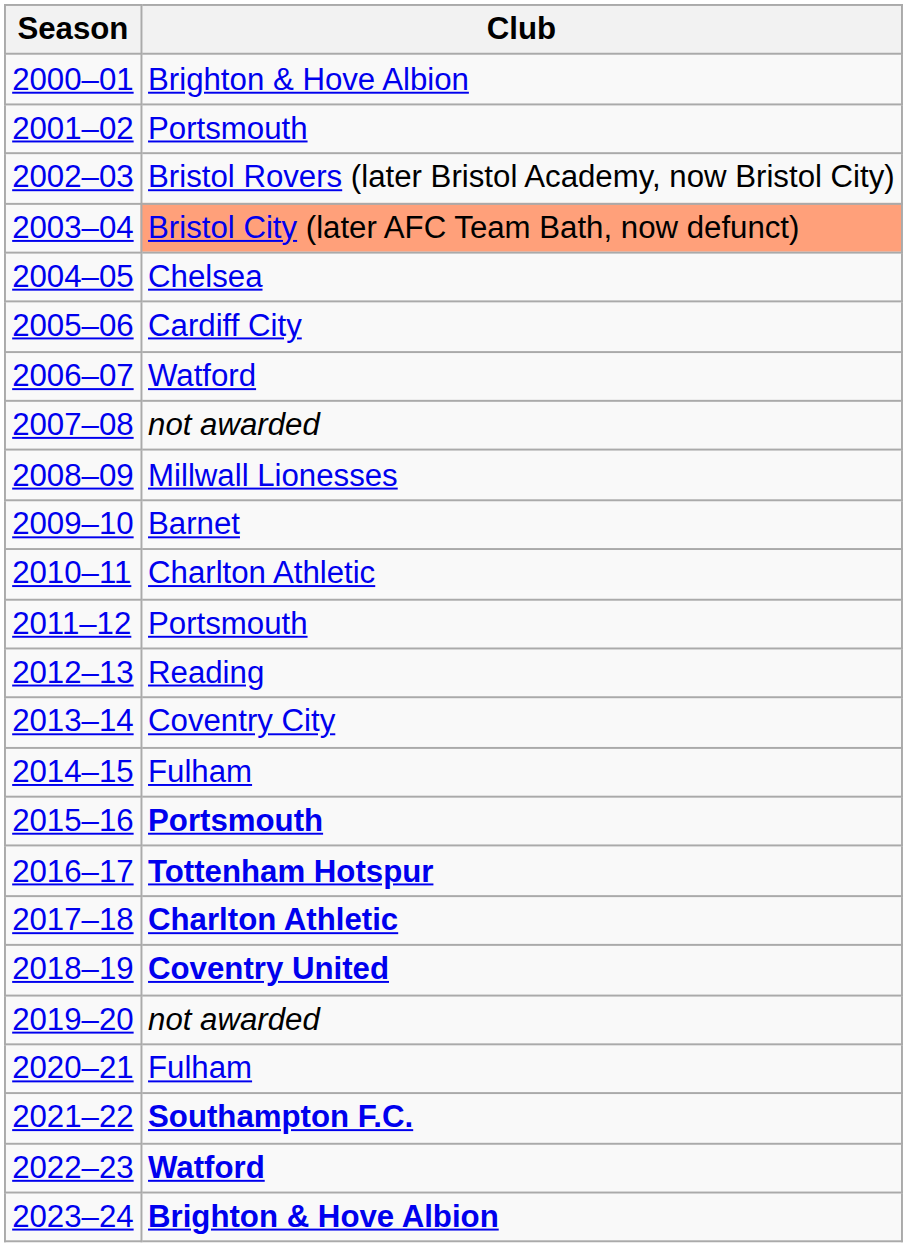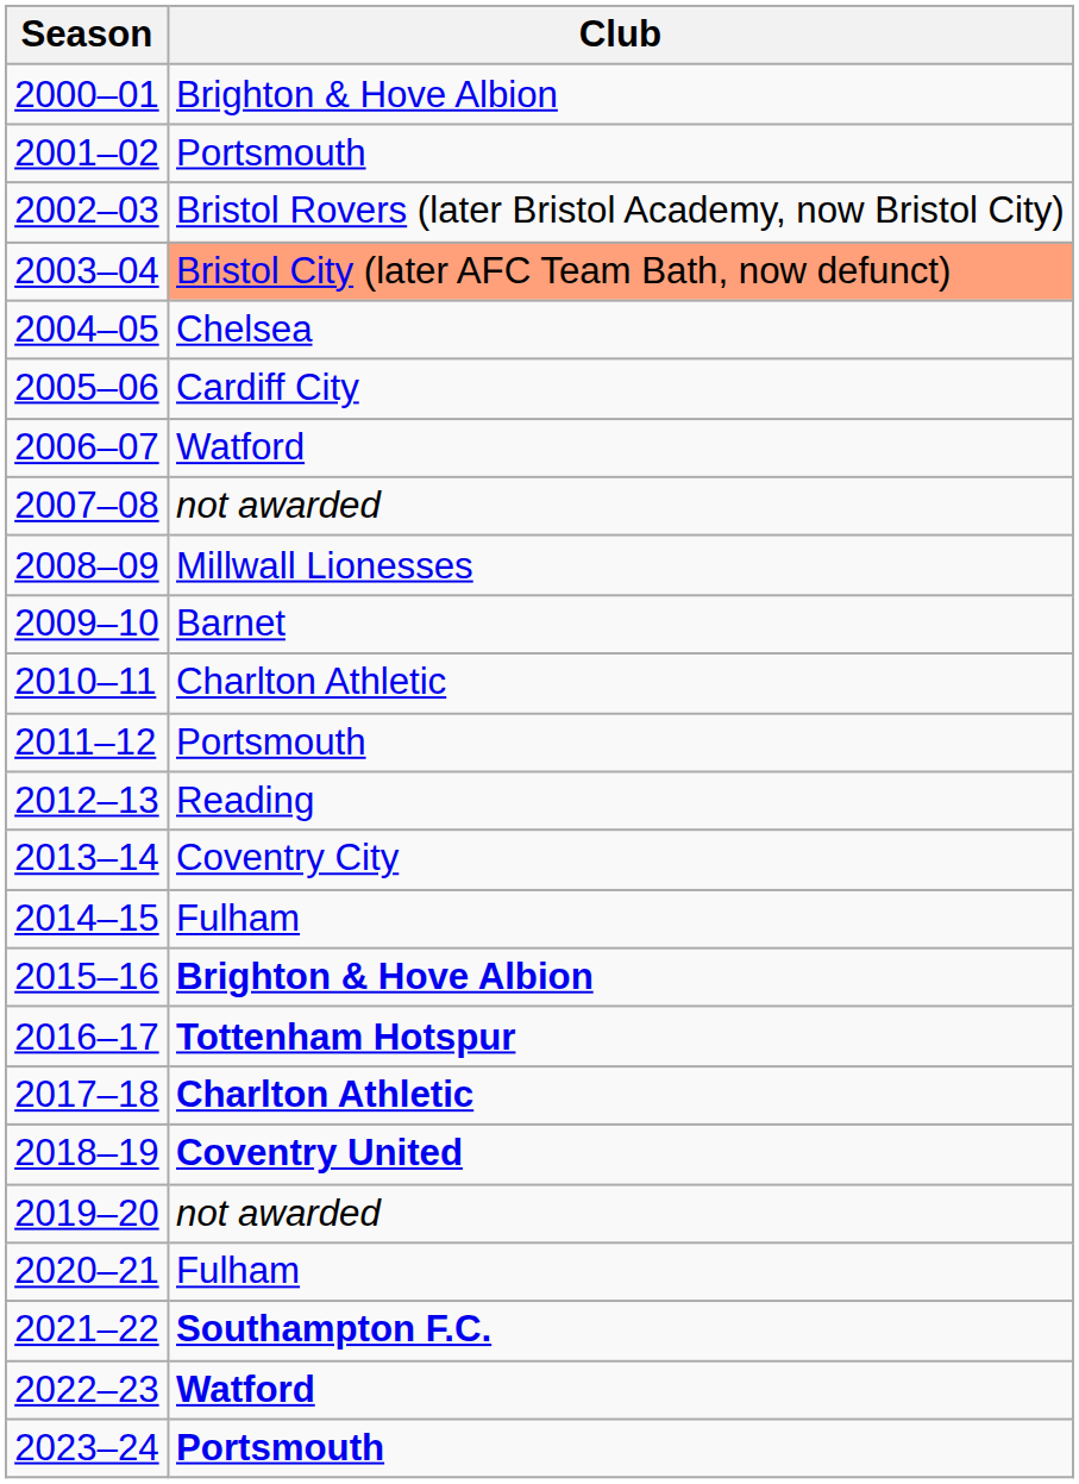2015–16 | Club: Portsmouth -> Brighton & Hove Albion
2023–24 | Club: Brighton & Hove Albion -> Portsmouth
